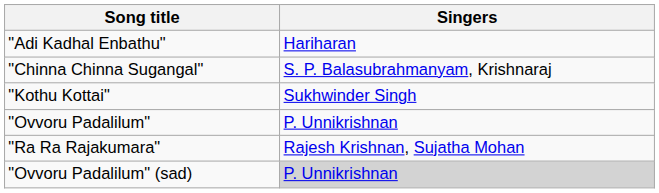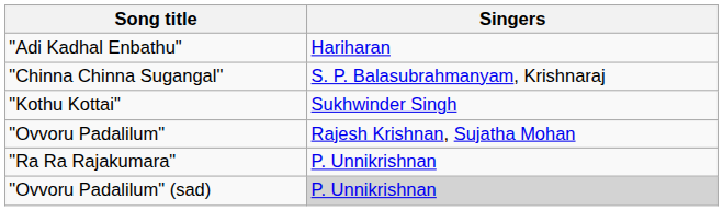"Ovvoru Padalilum" | Singers: P. Unnikrishnan -> Rajesh Krishnan, Sujatha Mohan
"Ra Ra Rajakumara" | Singers: Rajesh Krishnan, Sujatha Mohan -> P. Unnikrishnan
